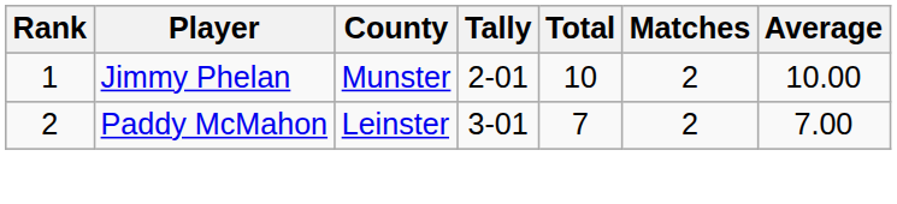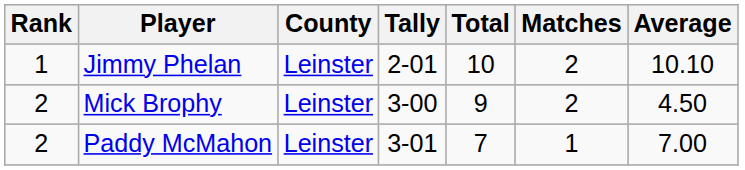Jimmy Phelan | County: Munster -> Leinster
Jimmy Phelan | Average: 10.00 -> 10.10
+ row: 2 | Mick Brophy | Leinster | 3-00 | 9 | 2 | 4.50
Paddy McMahon | Matches: 2 -> 1
